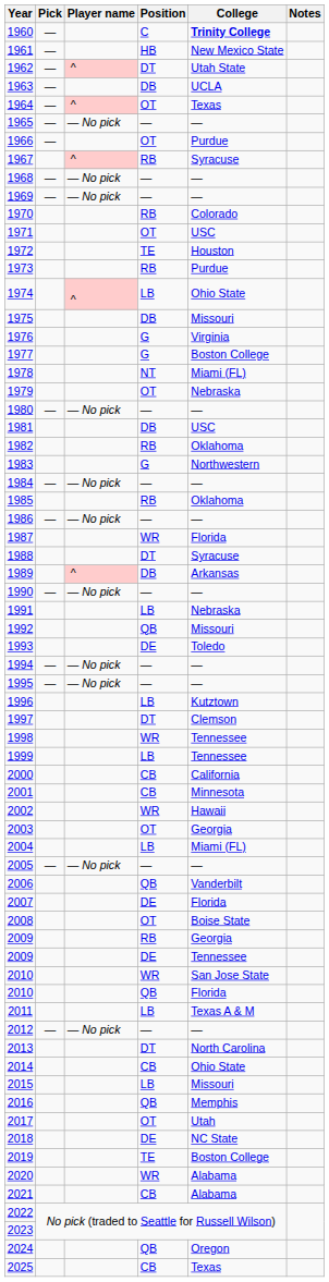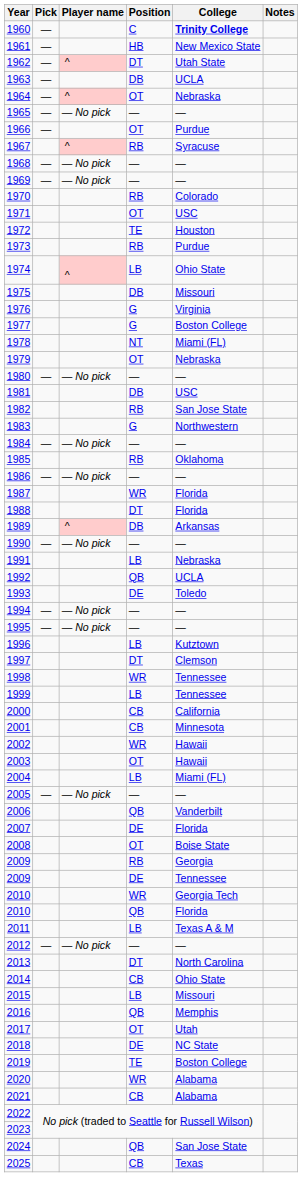1964 | College: Texas -> Nebraska
1982 | College: Oklahoma -> San Jose State
1988 | College: Syracuse -> Florida
1992 | College: Missouri -> UCLA
2003 | College: Georgia -> Hawaii
2010 / WR | College: San Jose State -> Georgia Tech
2024 | College: Oregon -> San Jose State
